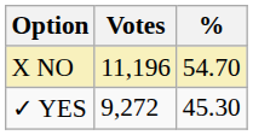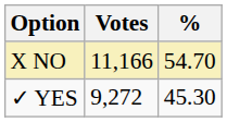X NO | Votes: 11,196 -> 11,166
